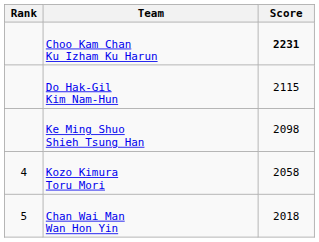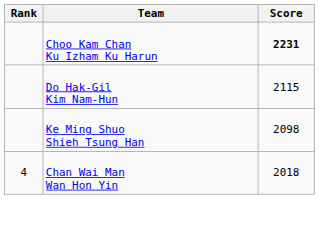- row: 4 | Kozo Kimura Toru Mori | 2058
Chan Wai Man Wan Hon Yin | Rank: 5 -> 4
